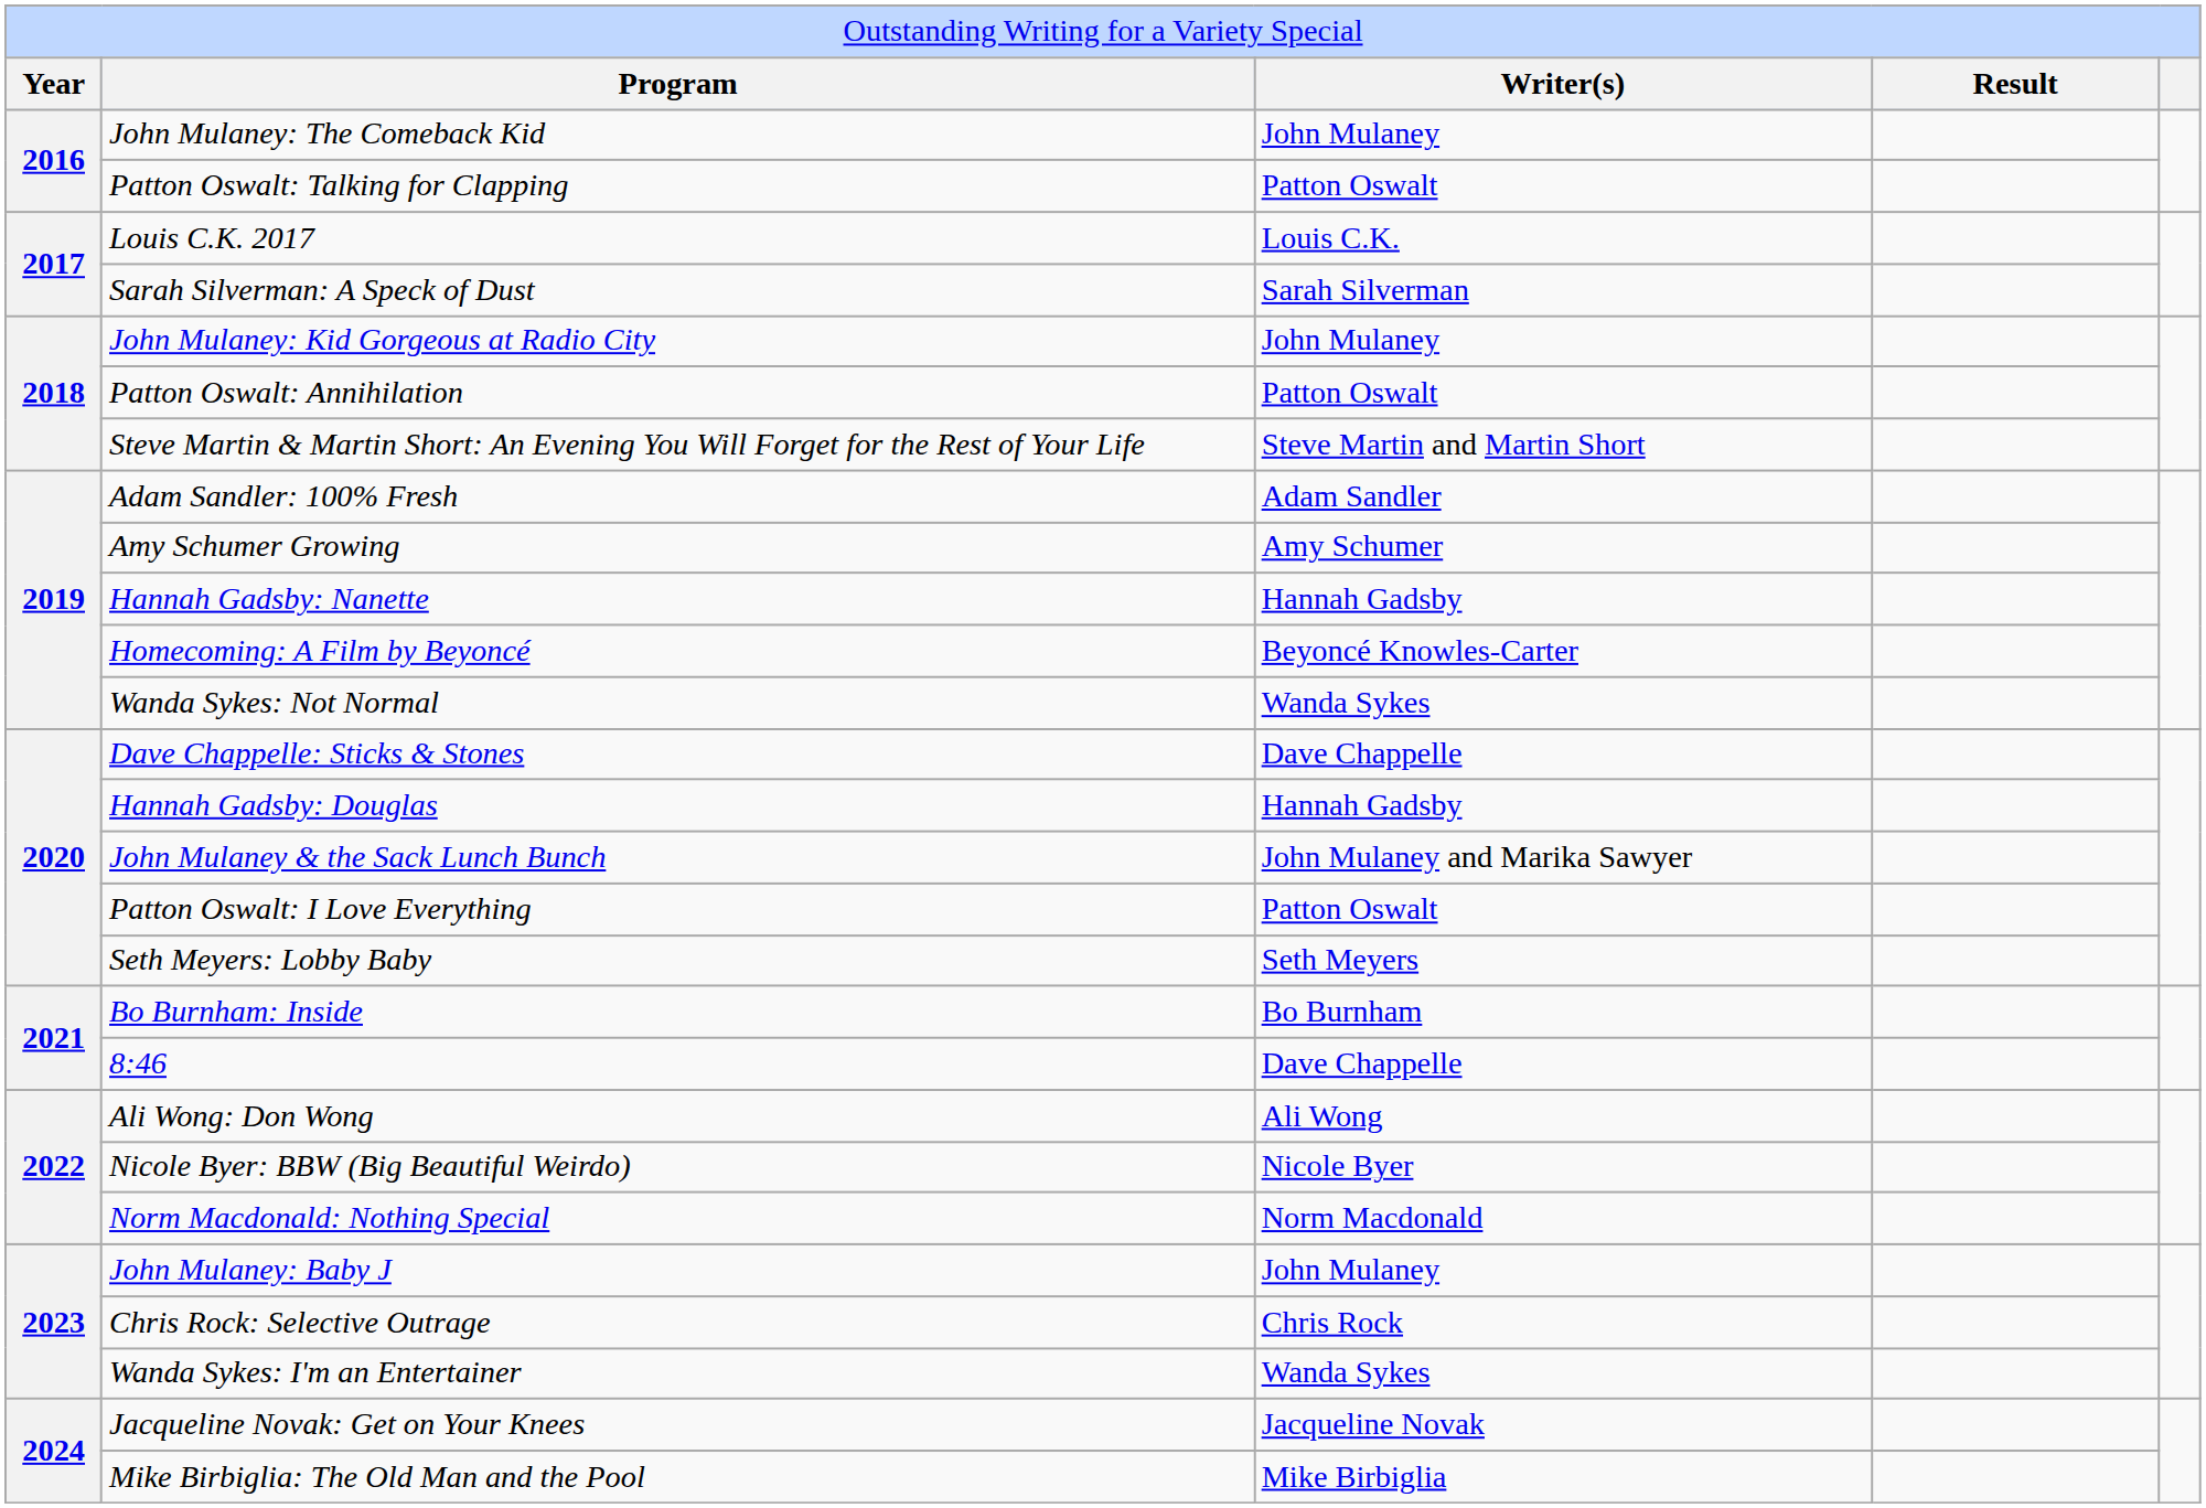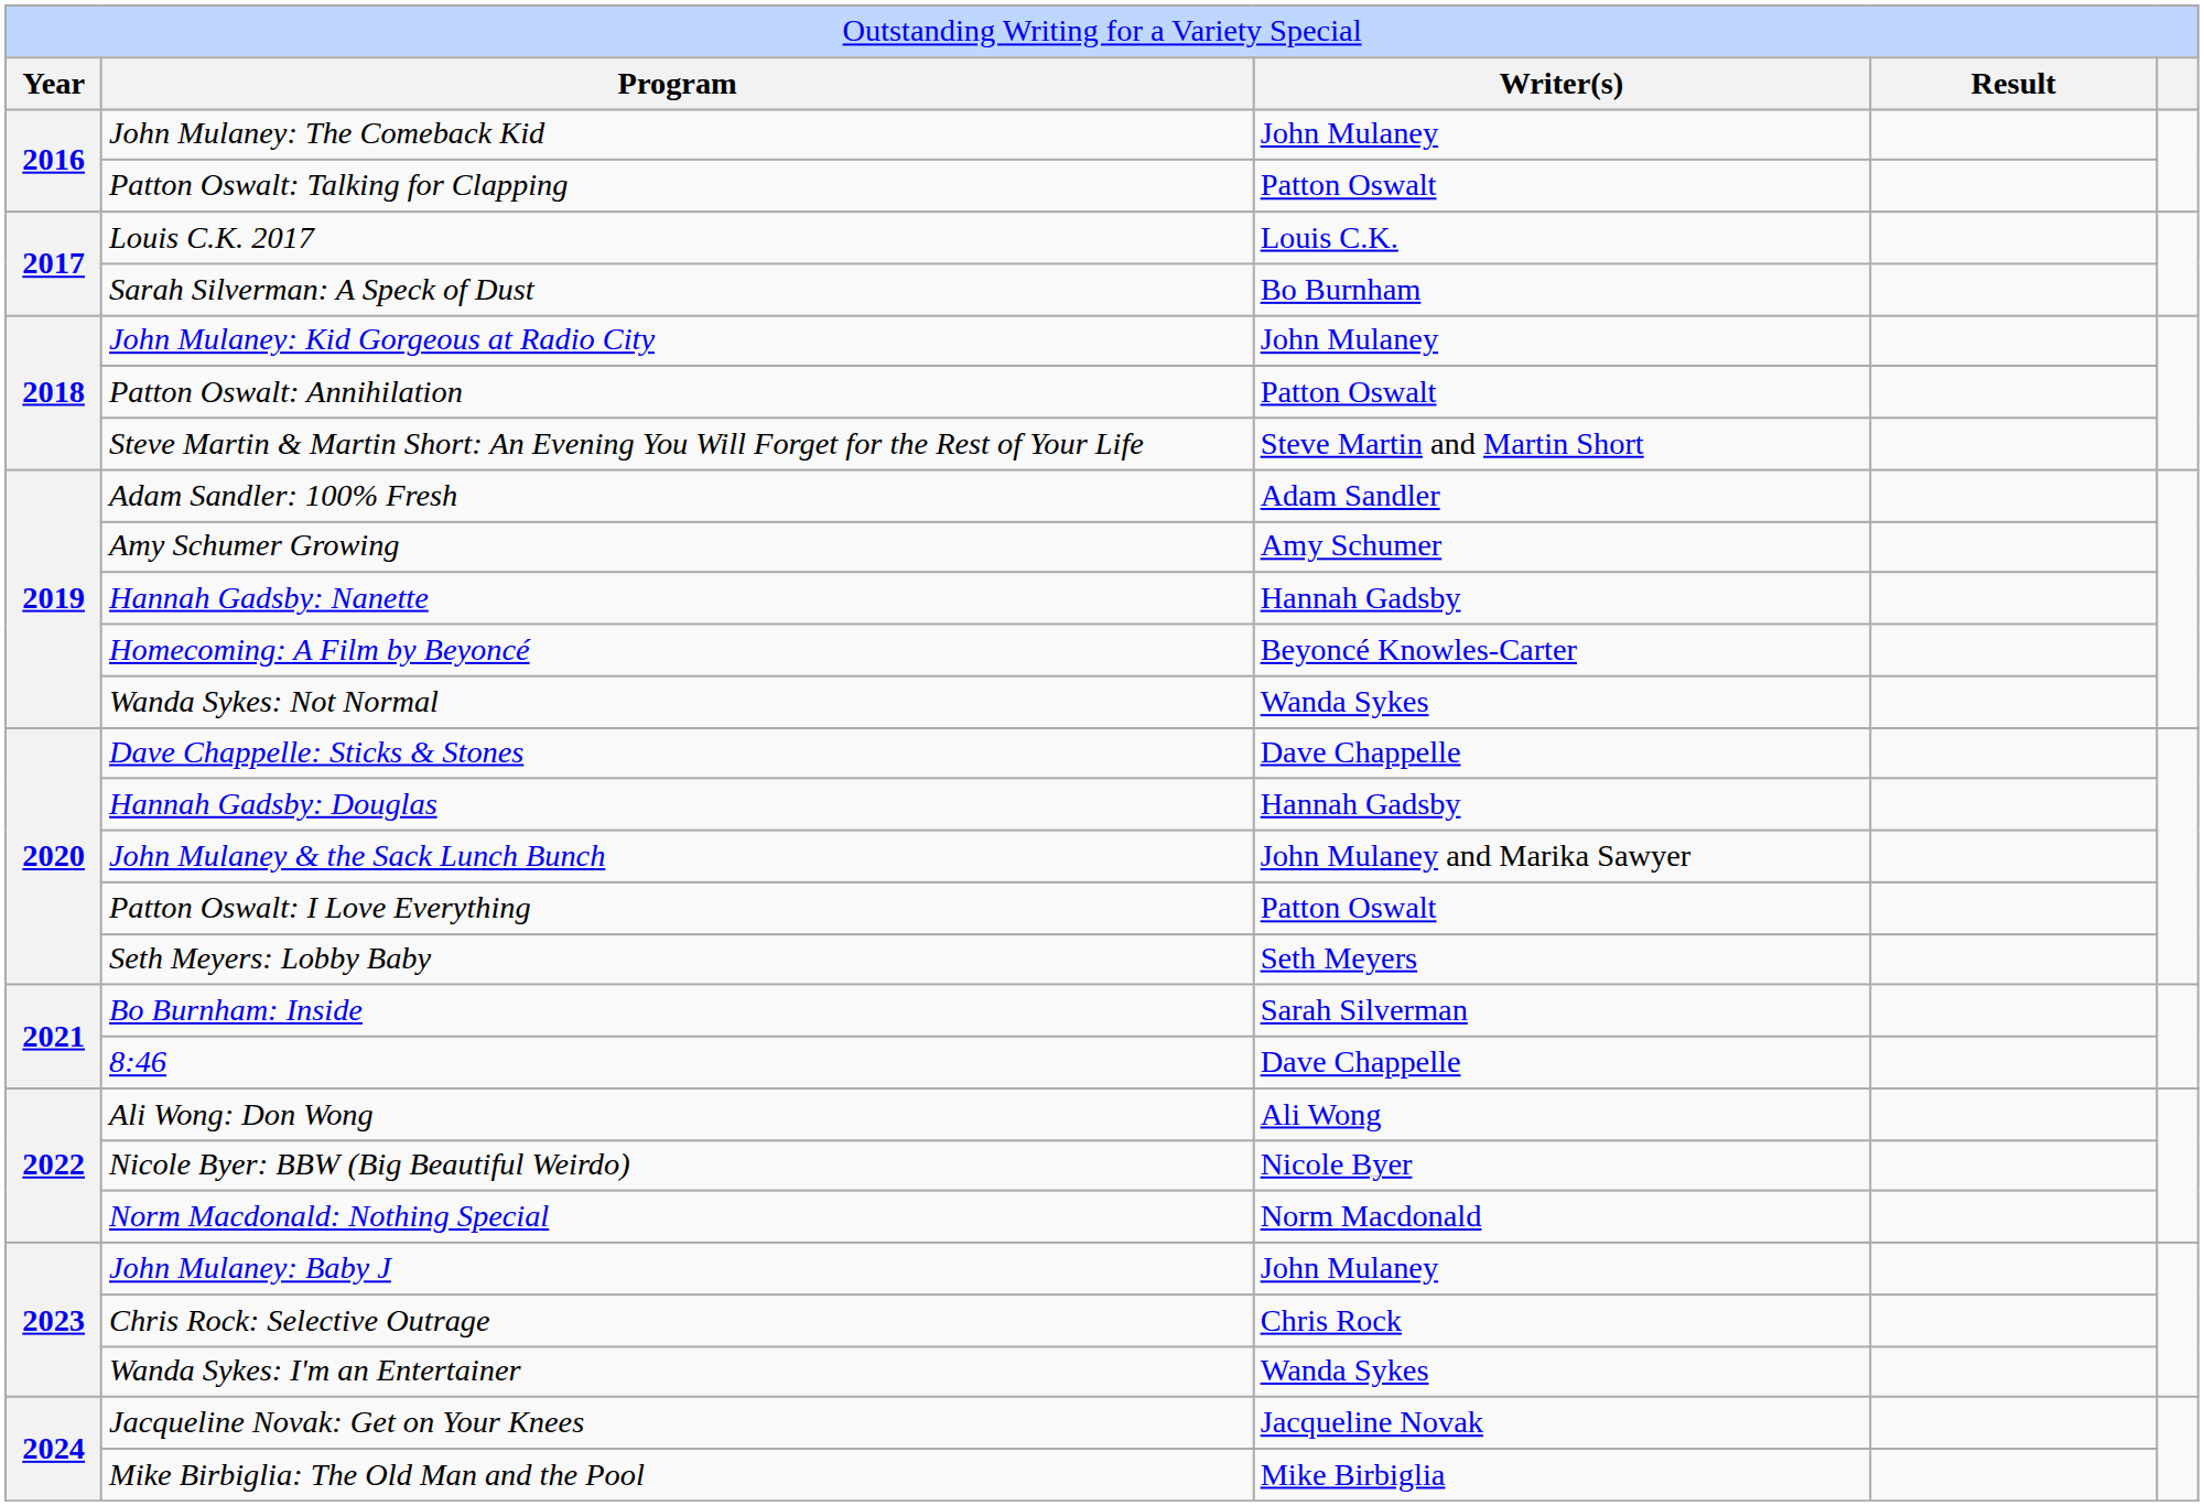Sarah Silverman: A Speck of Dust | column 3: Sarah Silverman -> Bo Burnham
Bo Burnham: Inside | column 3: Bo Burnham -> Sarah Silverman
